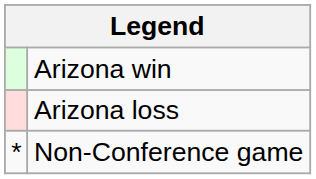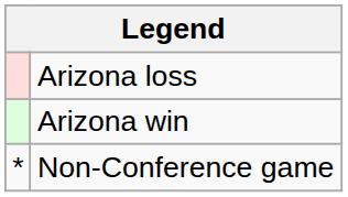rows swapped: Arizona win <-> Arizona loss
